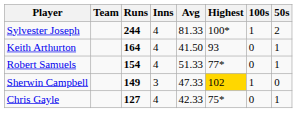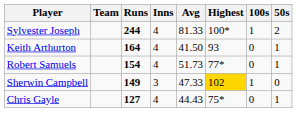Robert Samuels | Avg: 51.33 -> 51.73
Chris Gayle | Avg: 42.33 -> 44.43
